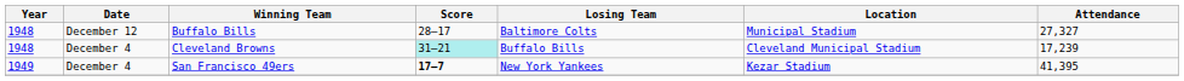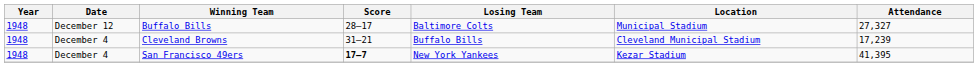Cleveland Browns | Score: paleturquoise background -> no background
San Francisco 49ers | Year: 1949 -> 1948
